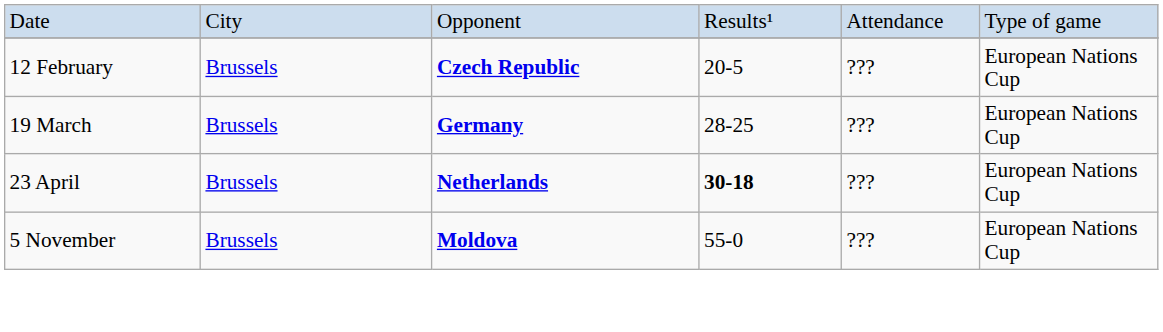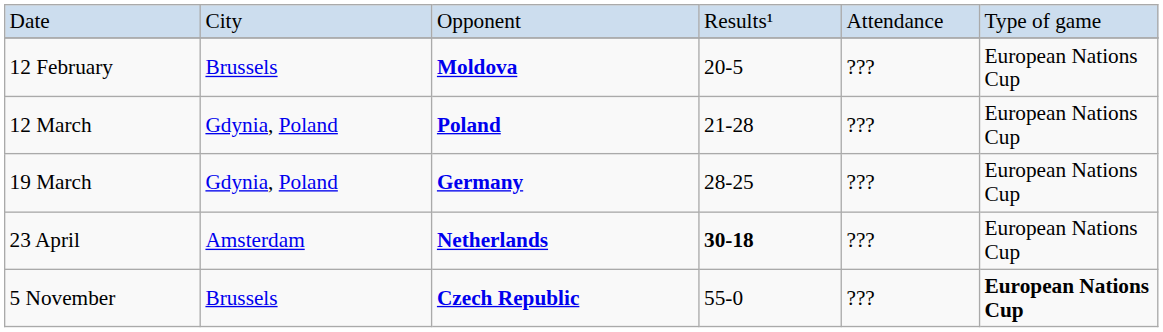12 February | column 3: Czech Republic -> Moldova
+ row: 12 March | Gdynia, Poland | Poland | 21-28 | ??? | European Nations Cup
19 March | column 2: Brussels -> Gdynia, Poland
23 April | column 2: Brussels -> Amsterdam
5 November | column 3: Moldova -> Czech Republic
5 November | column 6: normal -> bold
